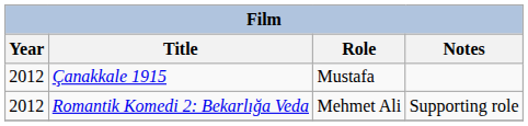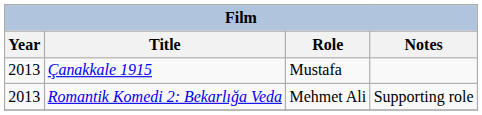Çanakkale 1915 | Year: 2012 -> 2013
Romantik Komedi 2: Bekarlığa Veda | Year: 2012 -> 2013
